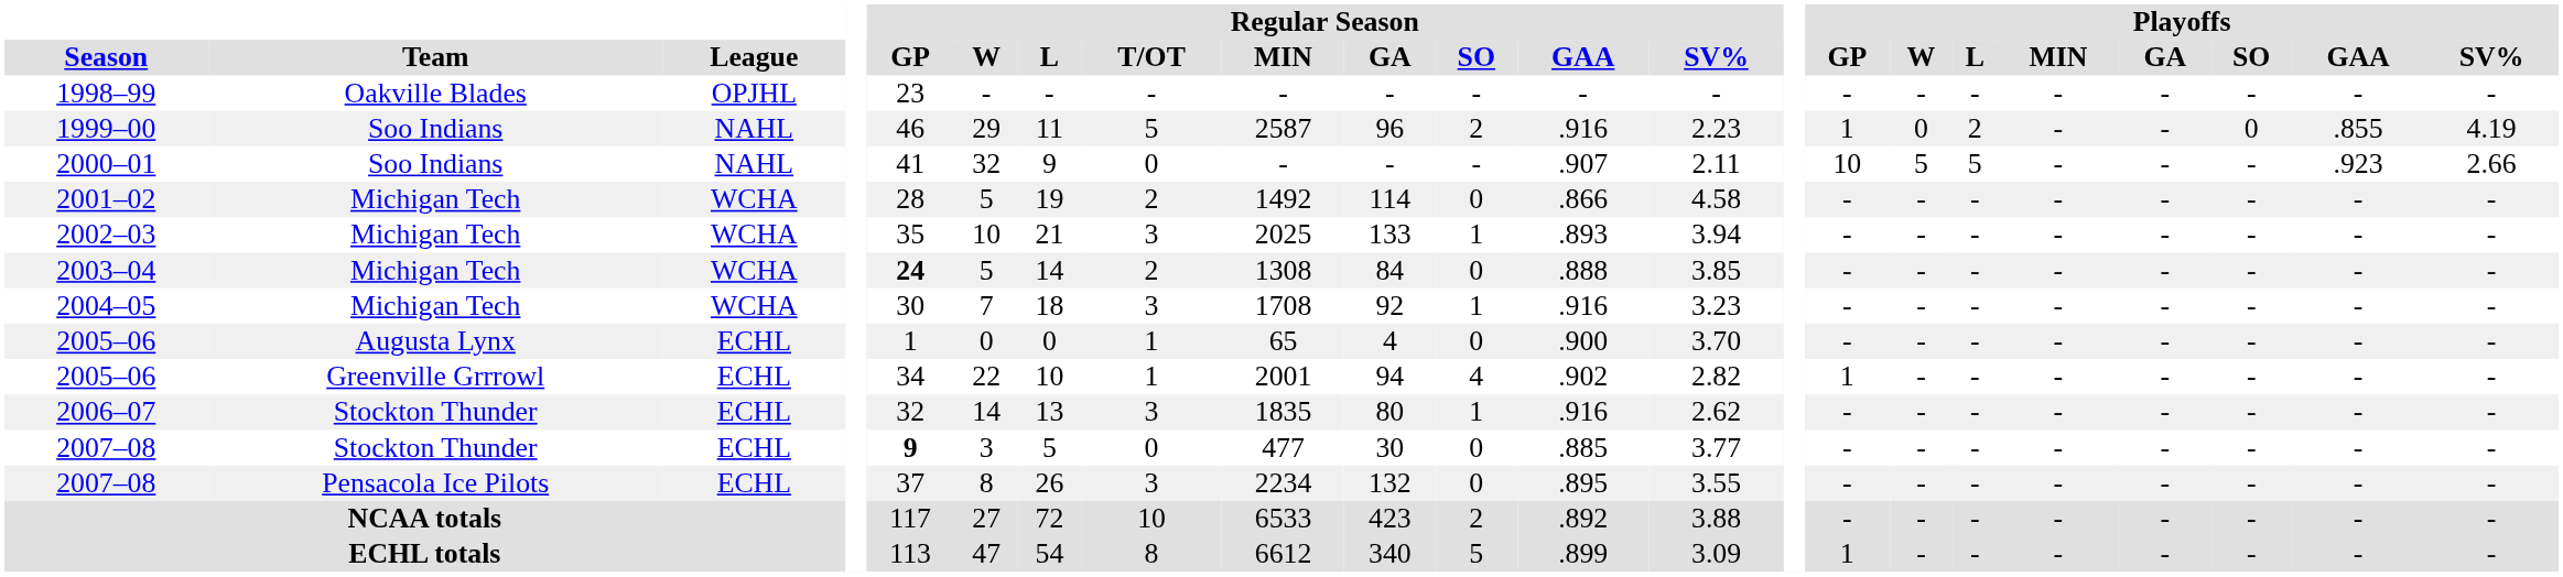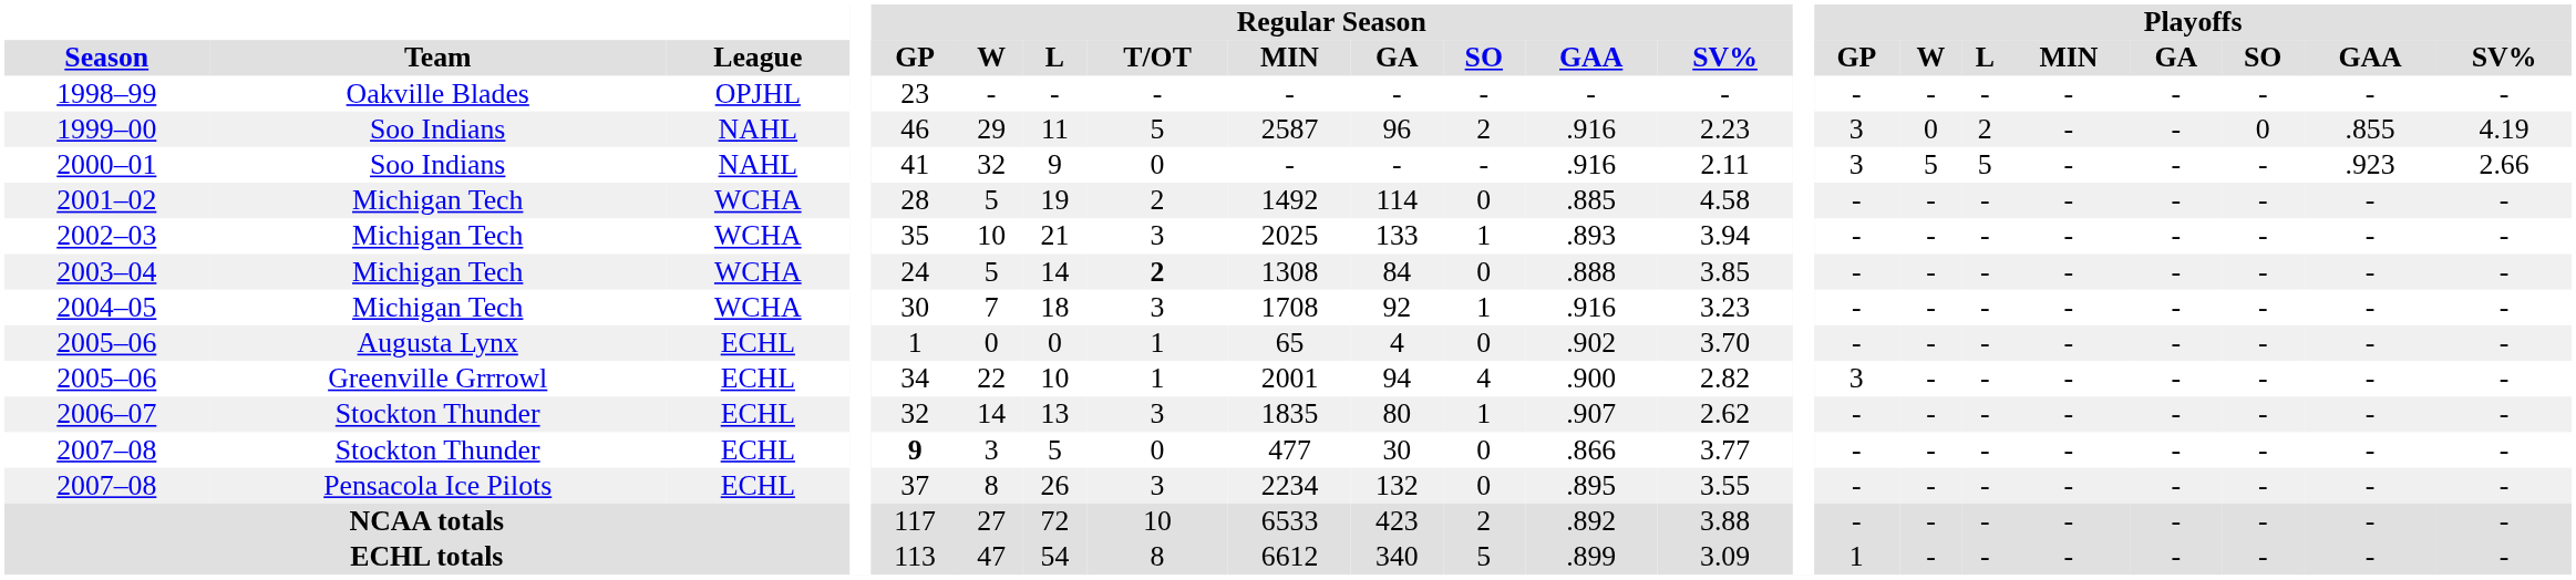1999–00 | Playoffs / GP: 1 -> 3
2000–01 | Regular Season / GAA: .907 -> .916
2000–01 | Playoffs / GP: 10 -> 3
2001–02 | Regular Season / GAA: .866 -> .885
2003–04 | Regular Season / GP: bold -> normal
2003–04 | Regular Season / T/OT: normal -> bold
2005–06 / Augusta Lynx | Regular Season / GAA: .900 -> .902
2005–06 / Greenville Grrrowl | Regular Season / GAA: .902 -> .900
2005–06 / Greenville Grrrowl | Playoffs / GP: 1 -> 3
2006–07 | Regular Season / GAA: .916 -> .907
2007–08 / Stockton Thunder | Regular Season / GAA: .885 -> .866
